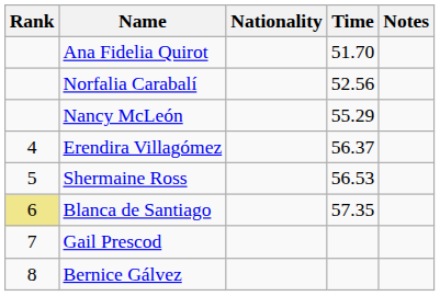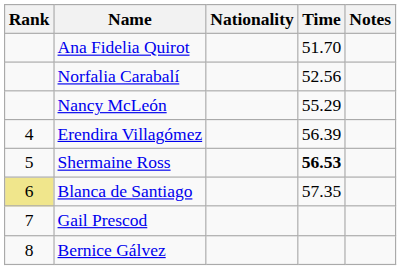Erendira Villagómez | Time: 56.37 -> 56.39
Shermaine Ross | Time: normal -> bold
